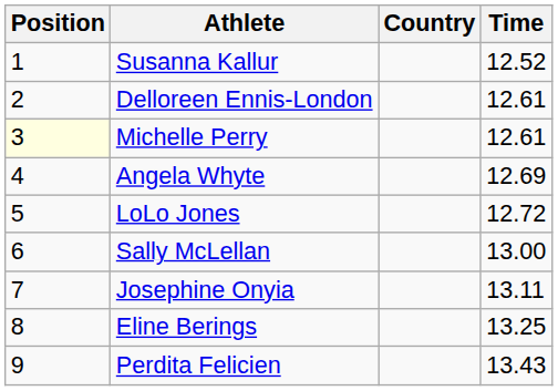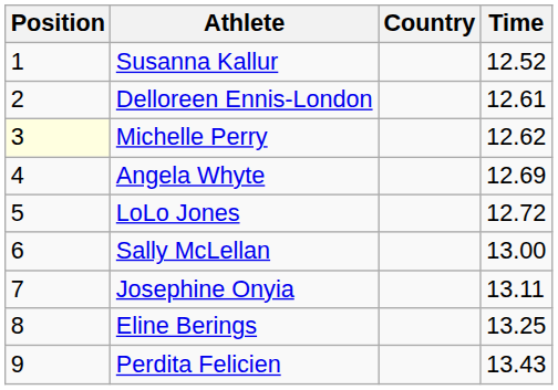Michelle Perry | Time: 12.61 -> 12.62
